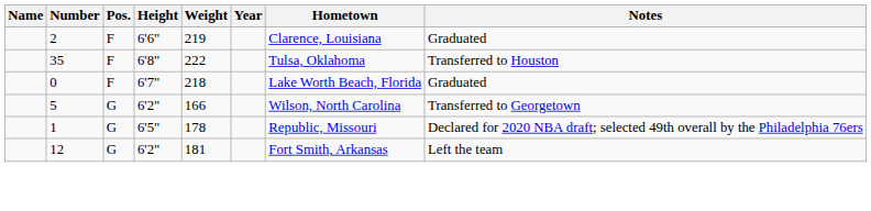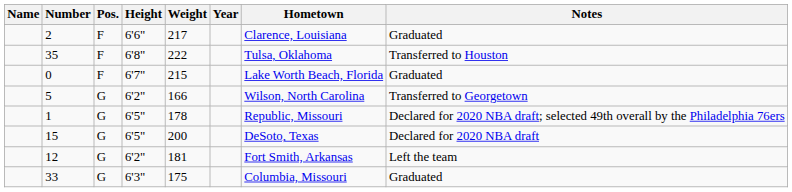2 | Weight: 219 -> 217
0 | Weight: 218 -> 215
+ row: 15 | G | 6'5" | 200 | DeSoto, Texas | Declared for 2020 NBA draft
+ row: 33 | G | 6'3" | 175 | Columbia, Missouri | Graduated
